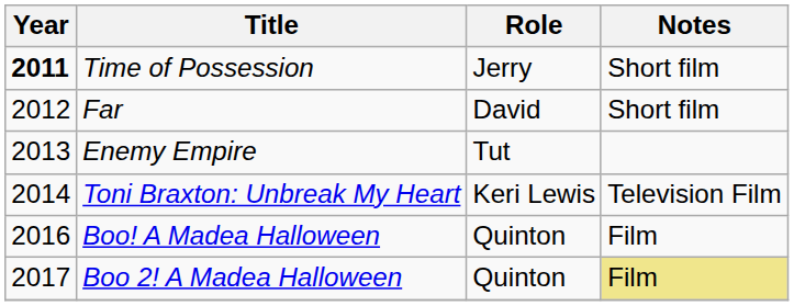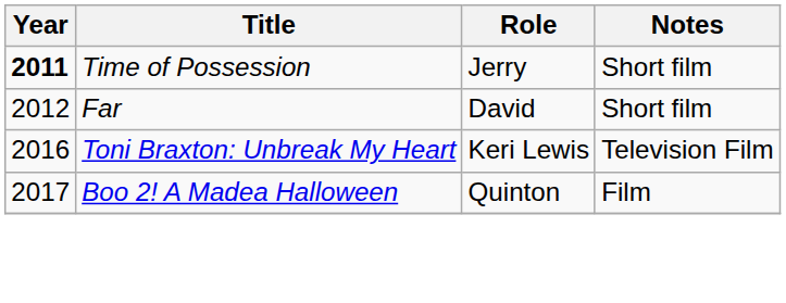- row: 2013 | Enemy Empire | Tut
Toni Braxton: Unbreak My Heart | Year: 2014 -> 2016
- row: 2016 | Boo! A Madea Halloween | Quinton | Film
Boo 2! A Madea Halloween | Notes: khaki background -> no background
